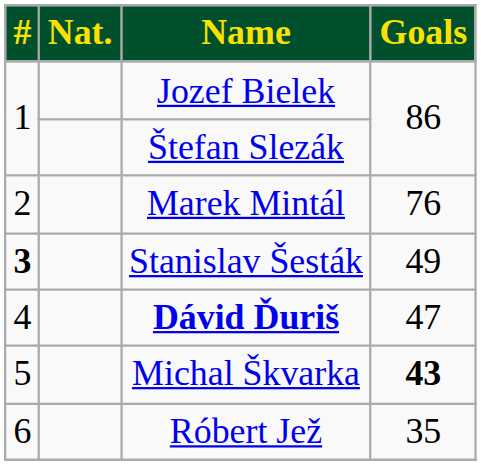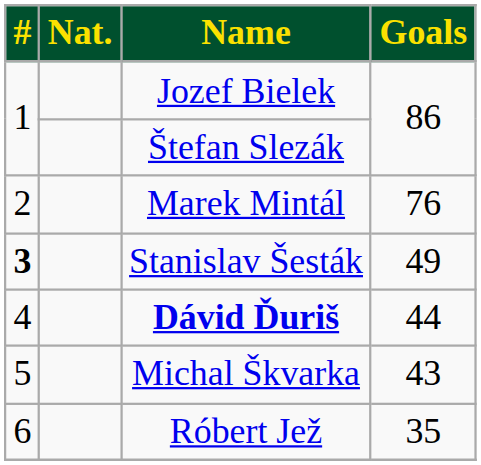Dávid Ďuriš | Goals: 47 -> 44
Michal Škvarka | Goals: bold -> normal
